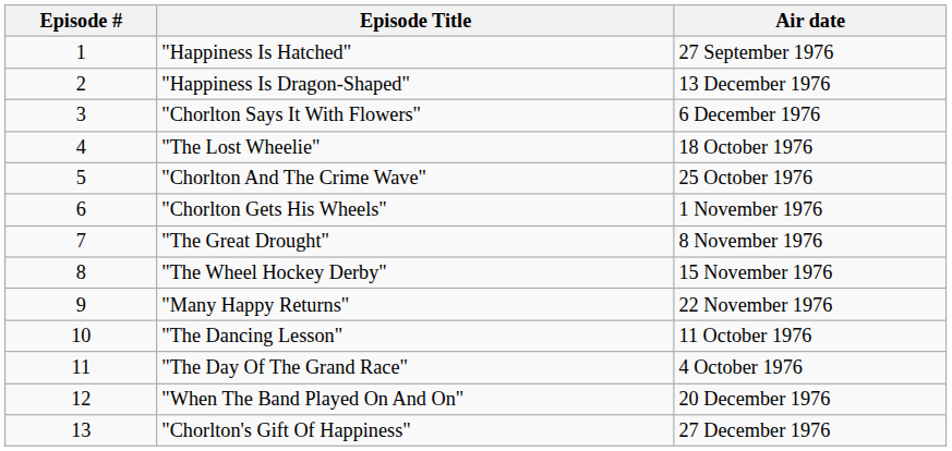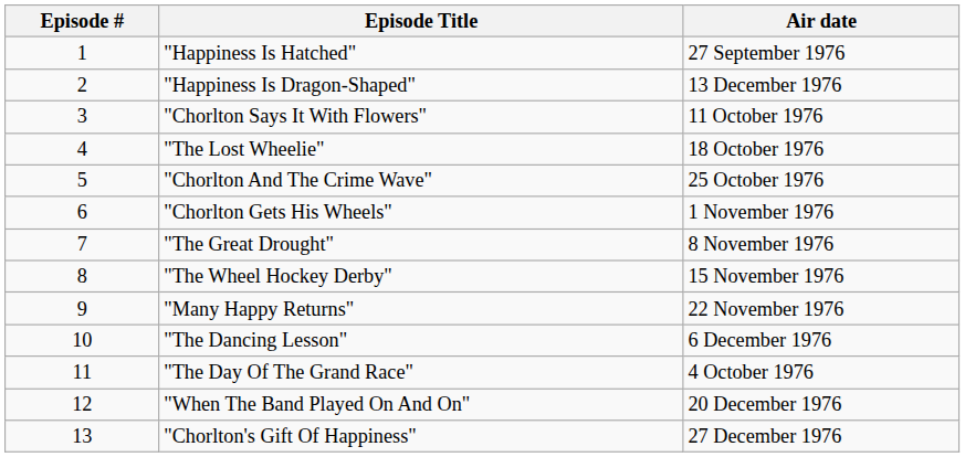"Chorlton Says It With Flowers" | Air date: 6 December 1976 -> 11 October 1976
"The Dancing Lesson" | Air date: 11 October 1976 -> 6 December 1976
